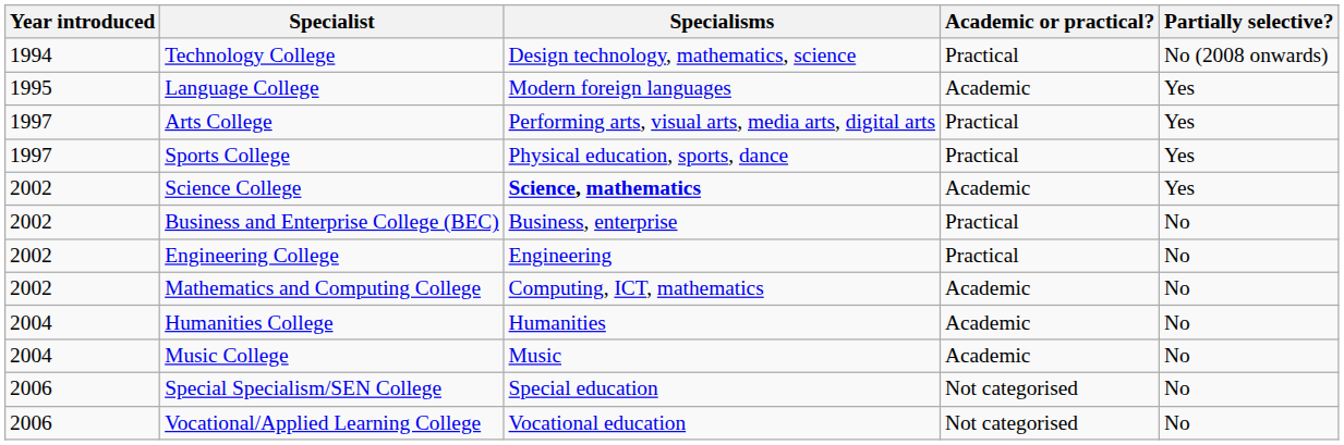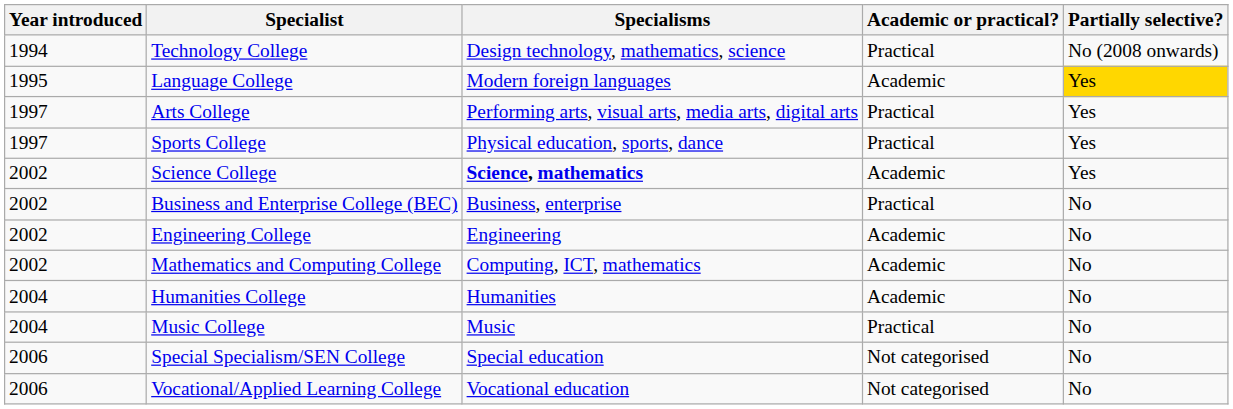Language College | Partially selective?: no background -> gold background
Engineering College | Academic or practical?: Practical -> Academic
Music College | Academic or practical?: Academic -> Practical
